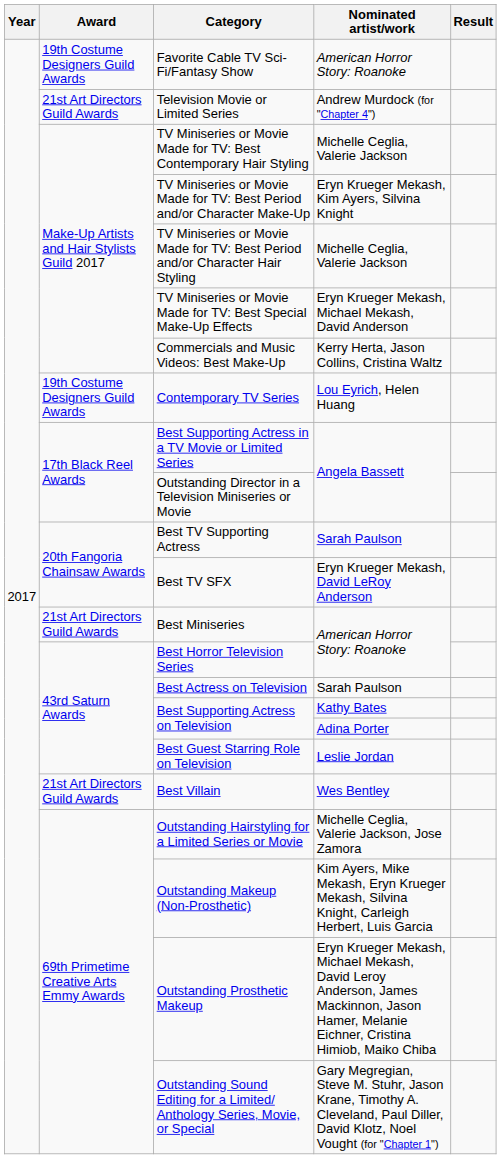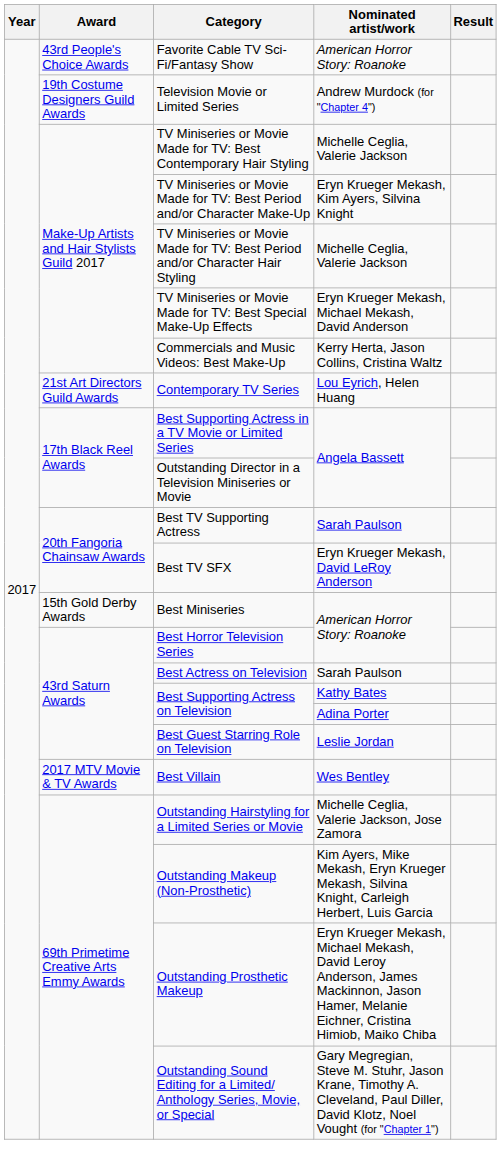Favorite Cable TV Sci-Fi/Fantasy Show | Award: 19th Costume Designers Guild Awards -> 43rd People's Choice Awards
Television Movie or Limited Series | Award: 21st Art Directors Guild Awards -> 19th Costume Designers Guild Awards
Contemporary TV Series | Award: 19th Costume Designers Guild Awards -> 21st Art Directors Guild Awards
Best Miniseries | Award: 21st Art Directors Guild Awards -> 15th Gold Derby Awards
Best Villain | Award: 21st Art Directors Guild Awards -> 2017 MTV Movie & TV Awards
